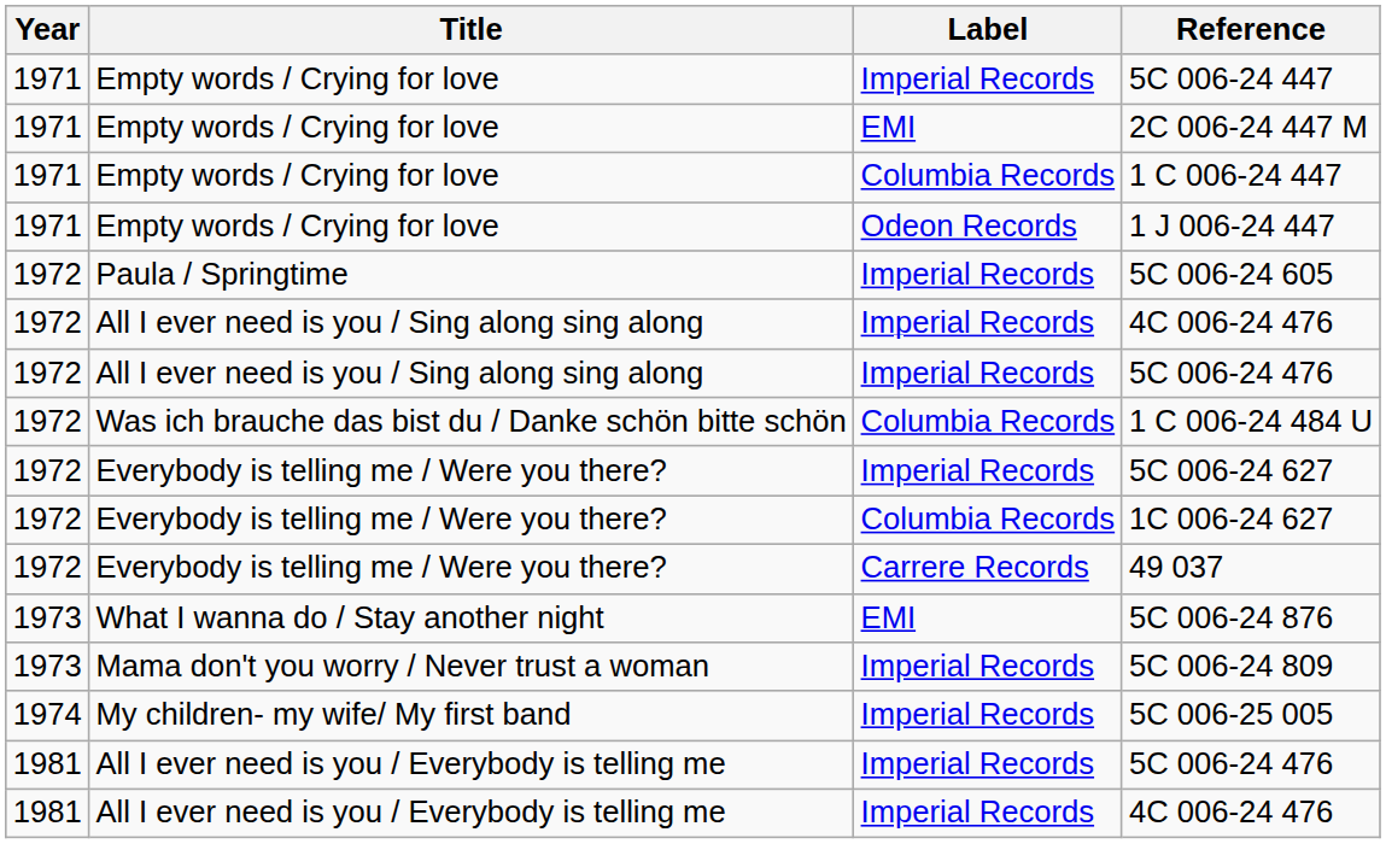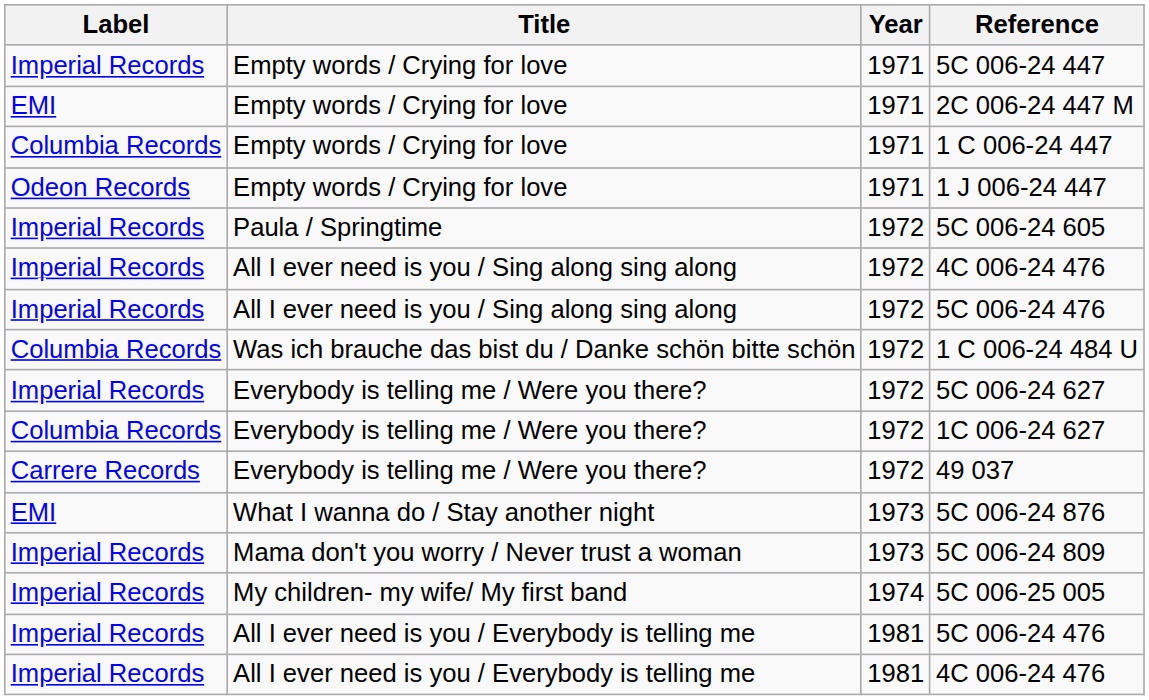columns swapped: Year <-> Label
